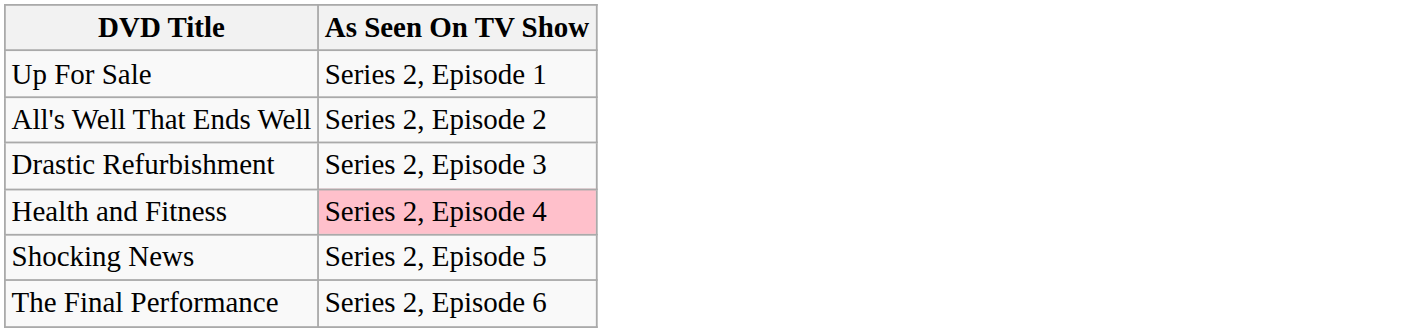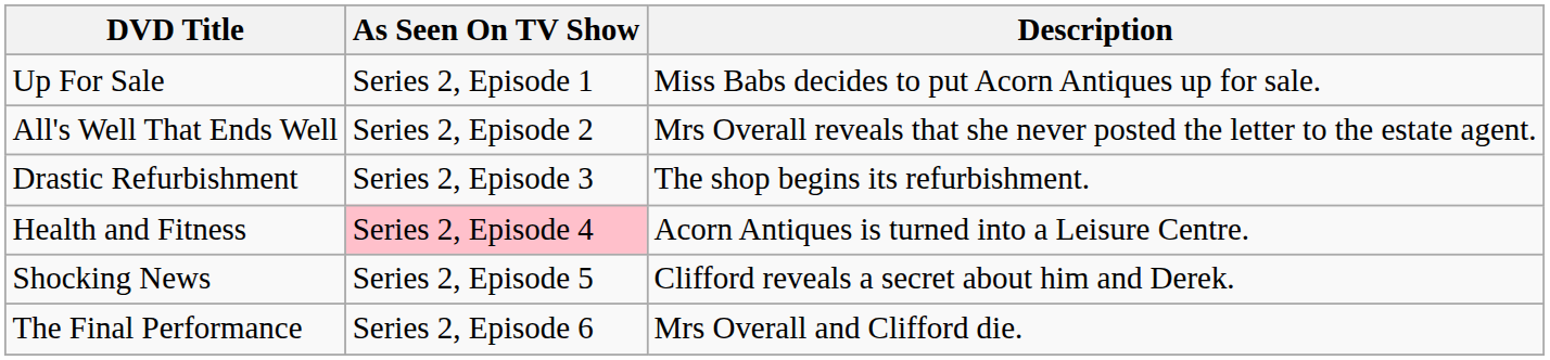+ column: Description | Miss Babs decides to put Acorn Antiques up for sale. | Mrs Overall reveals that she never posted the letter to the estate agent. | The shop begins its refurbishment. | Acorn Antiques is turned into a Leisure Centre. | Clifford reveals a secret about him and Derek. | Mrs Overall and Clifford die.
